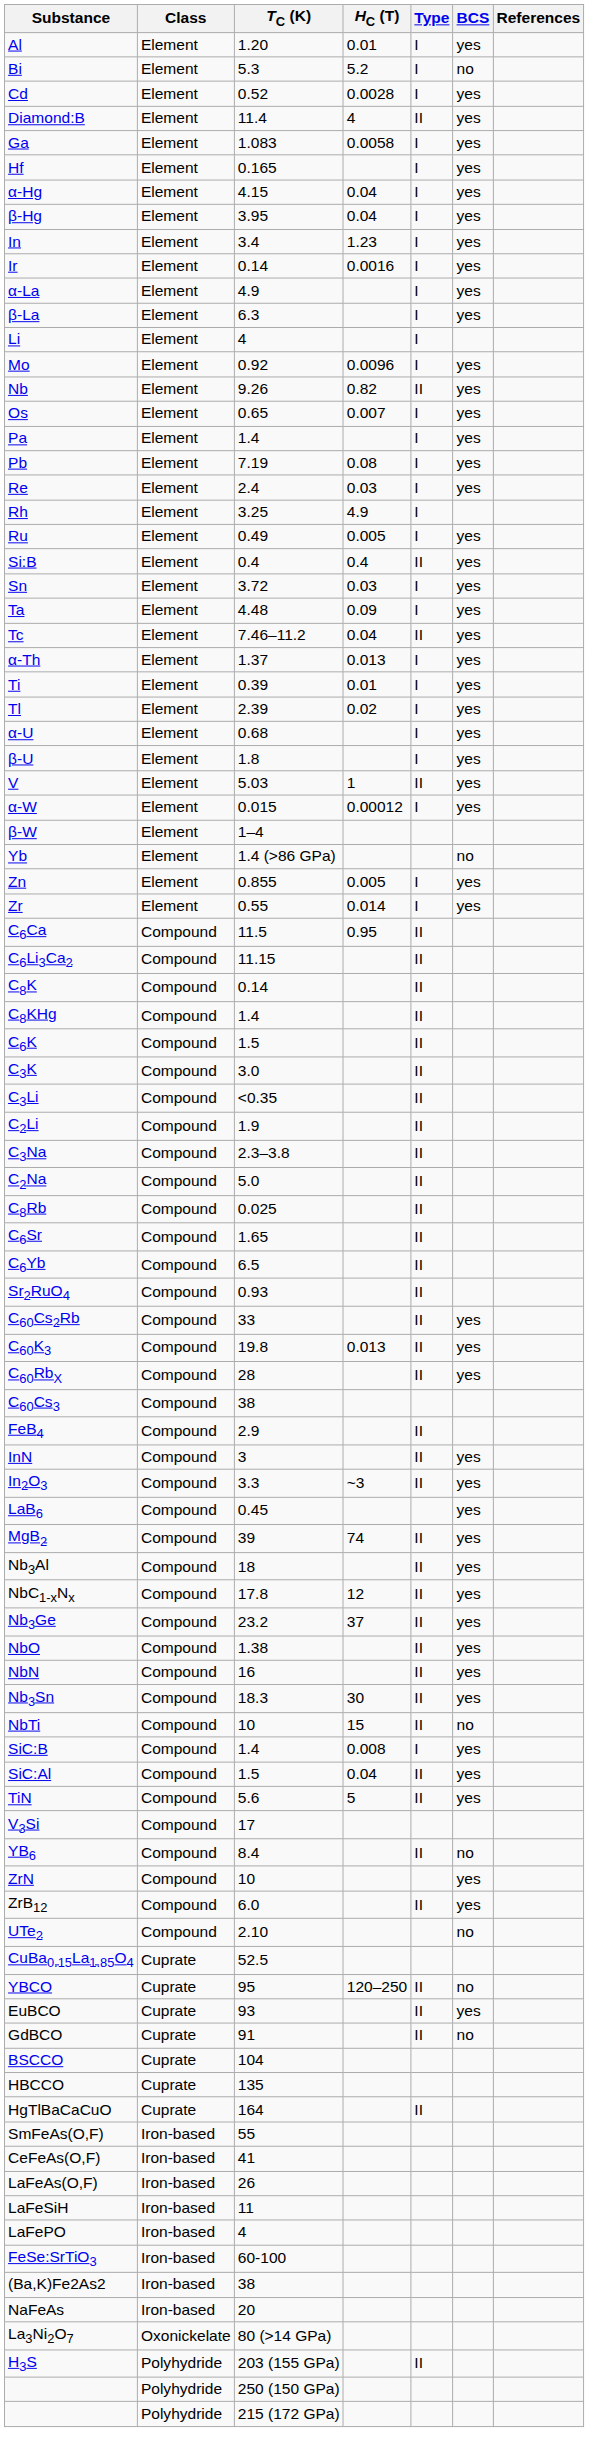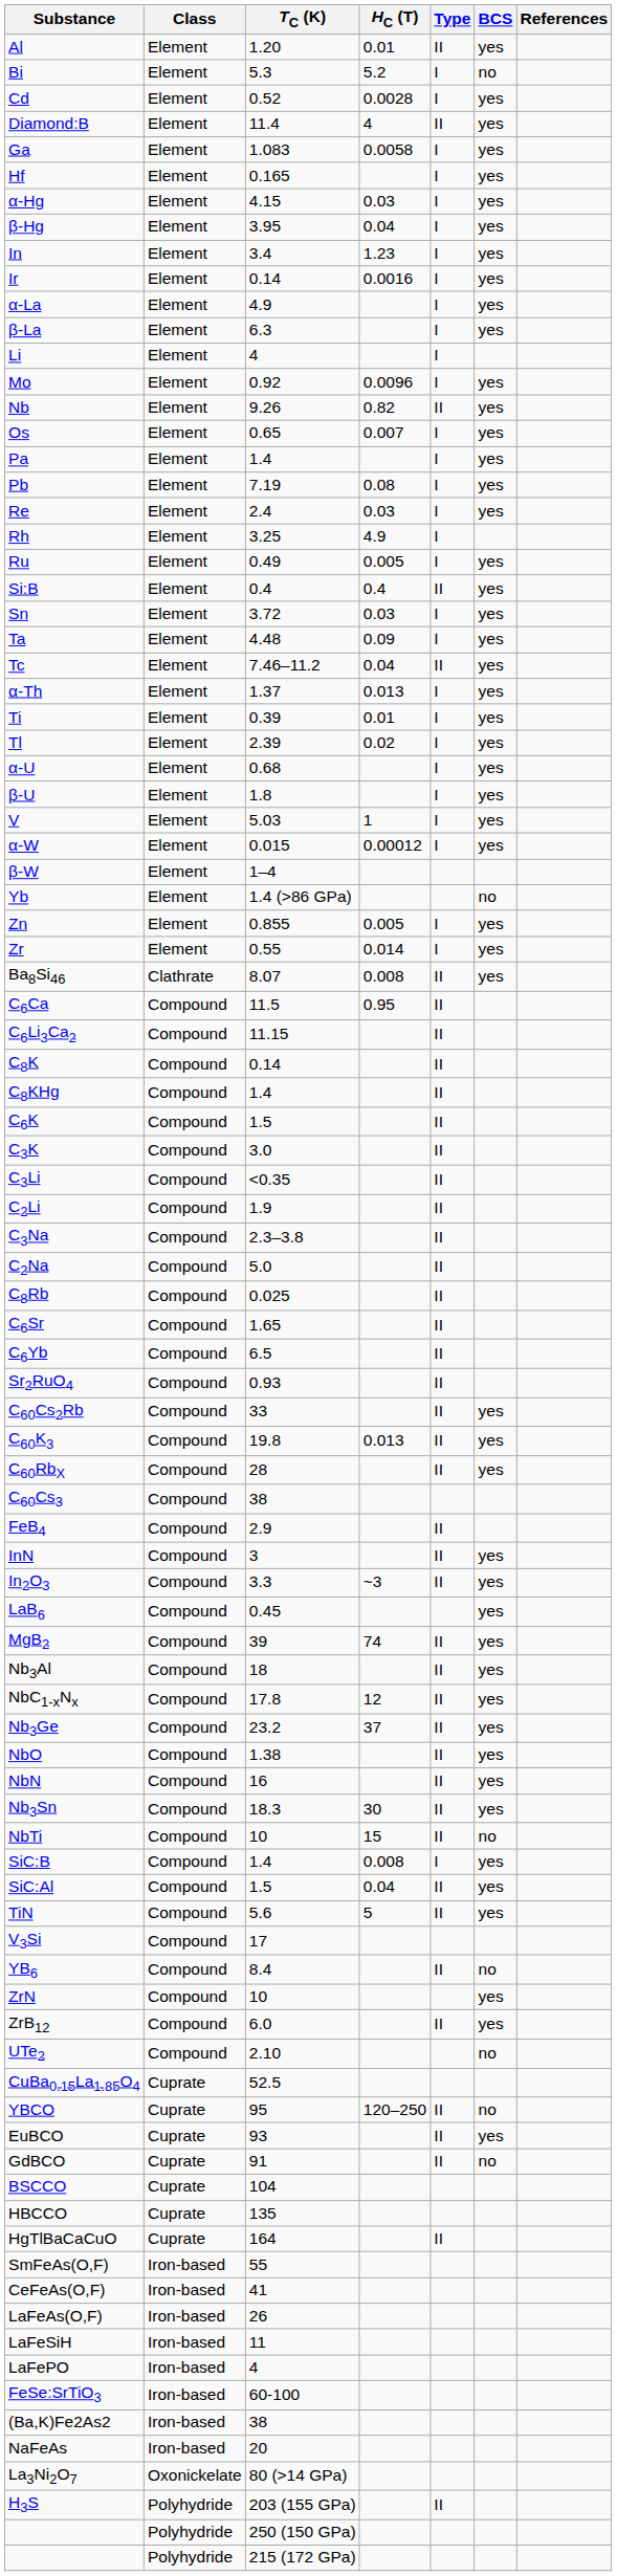Al | Type: I -> II
α-Hg | HC (T): 0.04 -> 0.03
V | Type: II -> I
+ row: Ba8Si46 | Clathrate | 8.07 | 0.008 | II | yes
